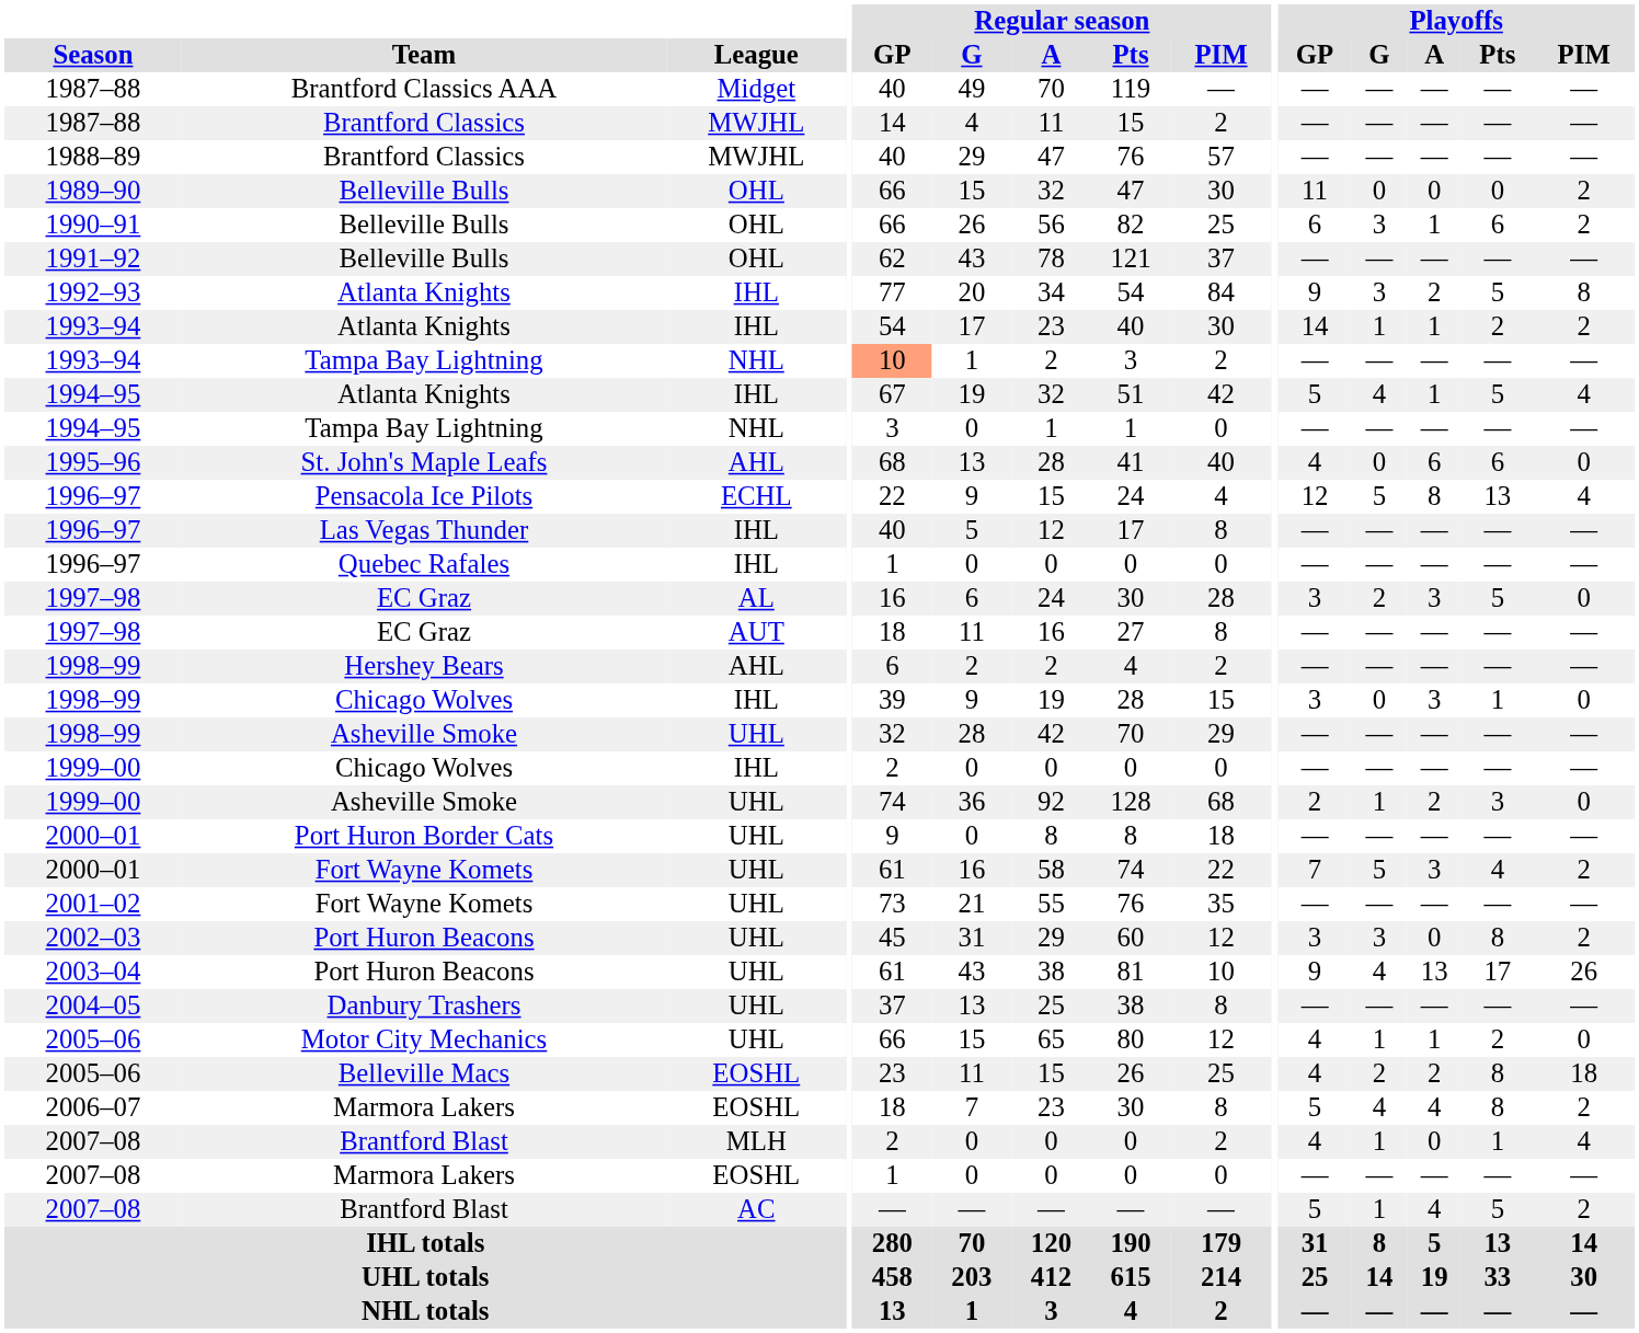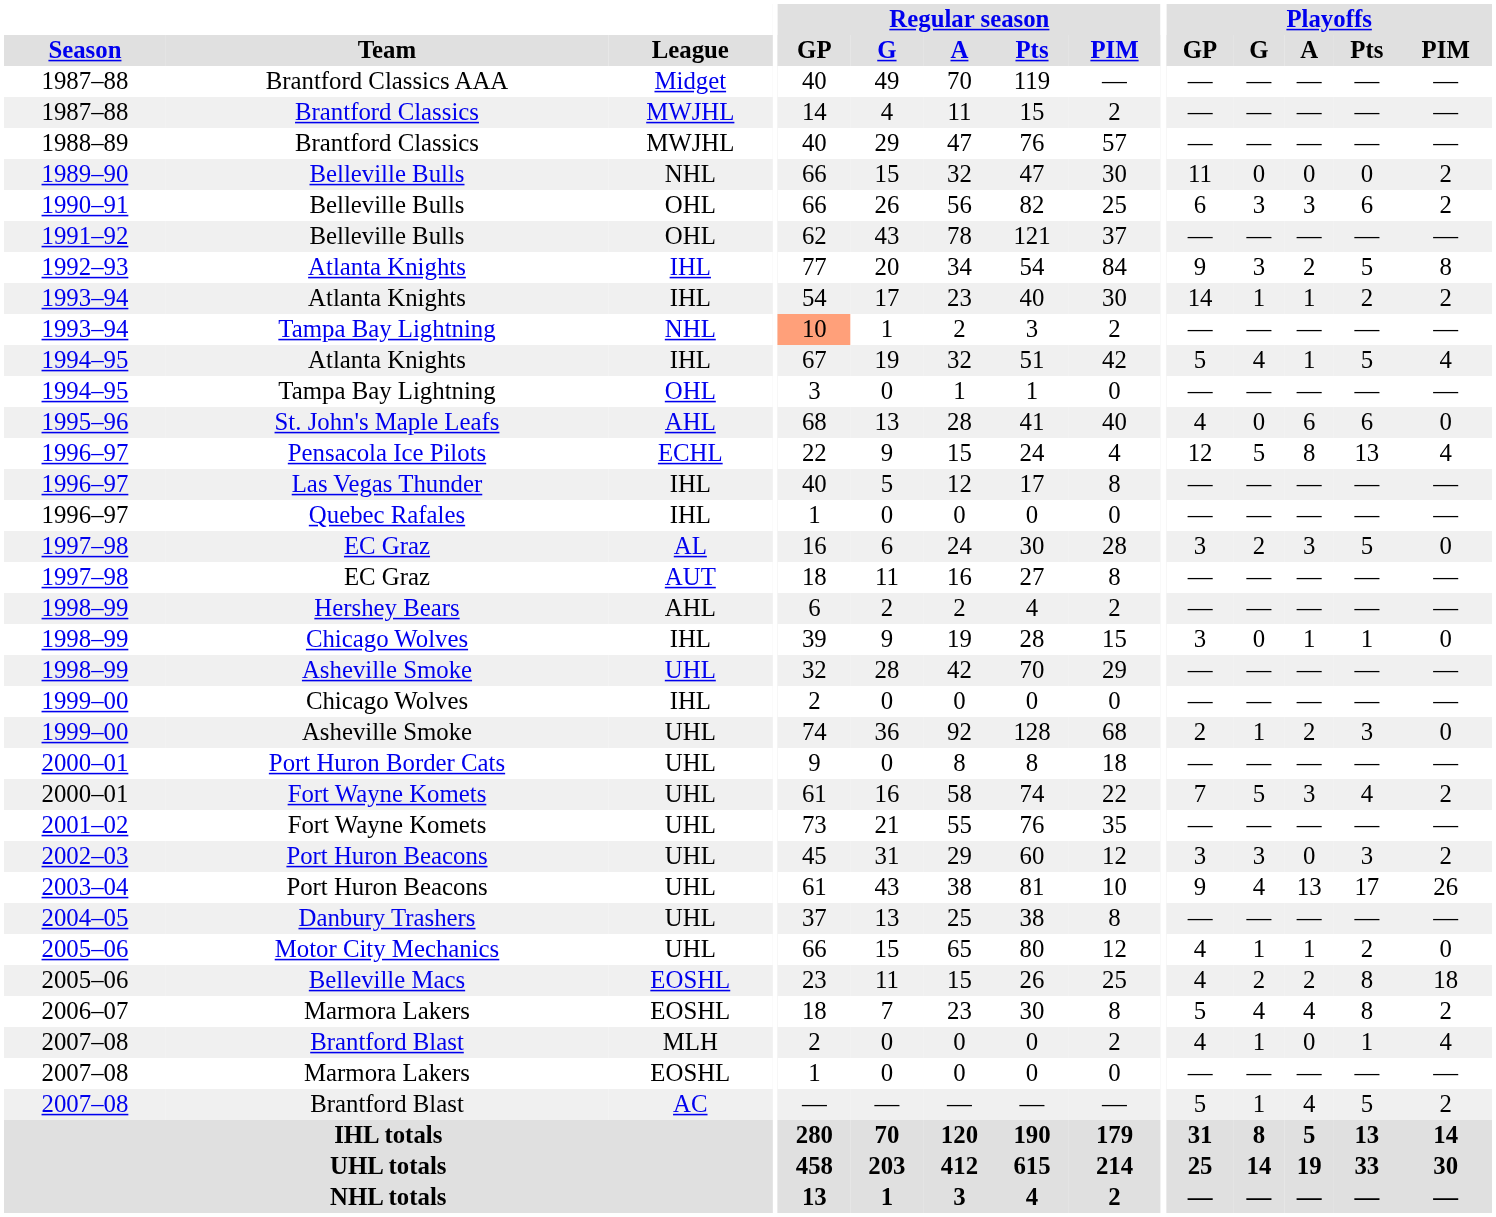1989–90 | League: OHL -> NHL
1990–91 | Playoffs / A: 1 -> 3
1994–95 / Tampa Bay Lightning | League: NHL -> OHL
1998–99 / Chicago Wolves | Playoffs / A: 3 -> 1
2002–03 | Playoffs / Pts: 8 -> 3
